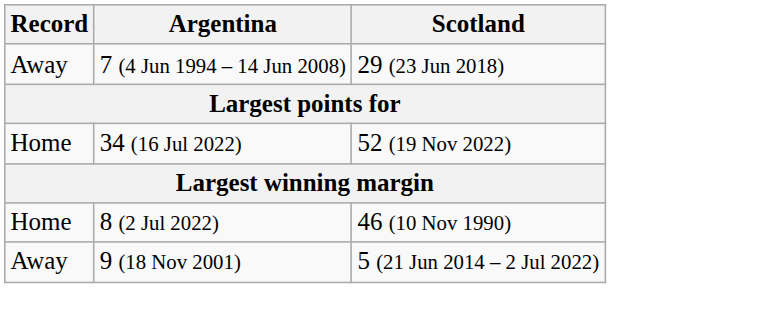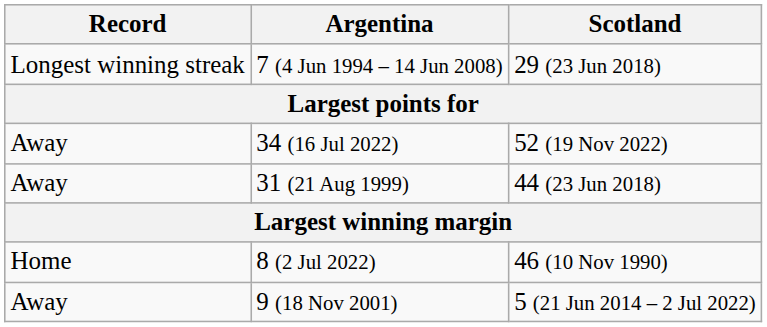7 (4 Jun 1994 – 14 Jun 2008) | Record: Away -> Longest winning streak
34 (16 Jul 2022) | Record: Home -> Away
+ row: Away | 31 (21 Aug 1999) | 44 (23 Jun 2018)
